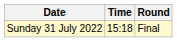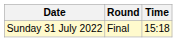columns swapped: Time <-> Round
